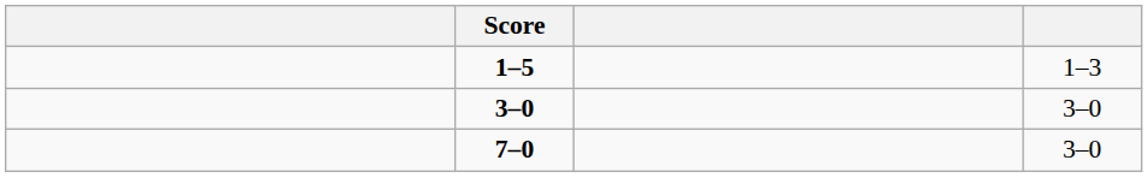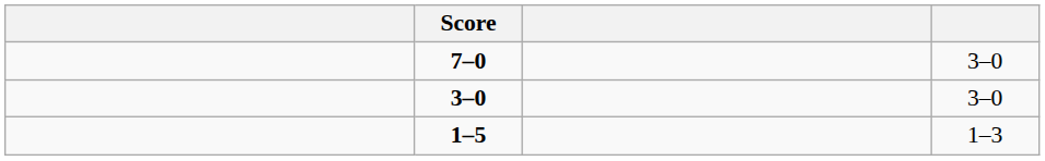rows swapped: 1–5 <-> 7–0
